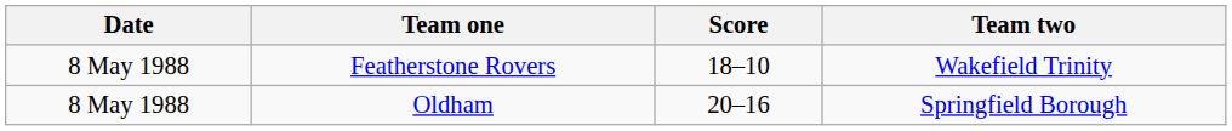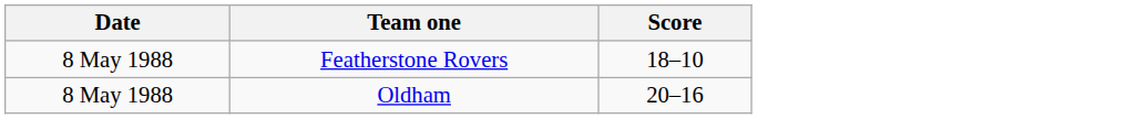- column: Team two | Wakefield Trinity | Springfield Borough
